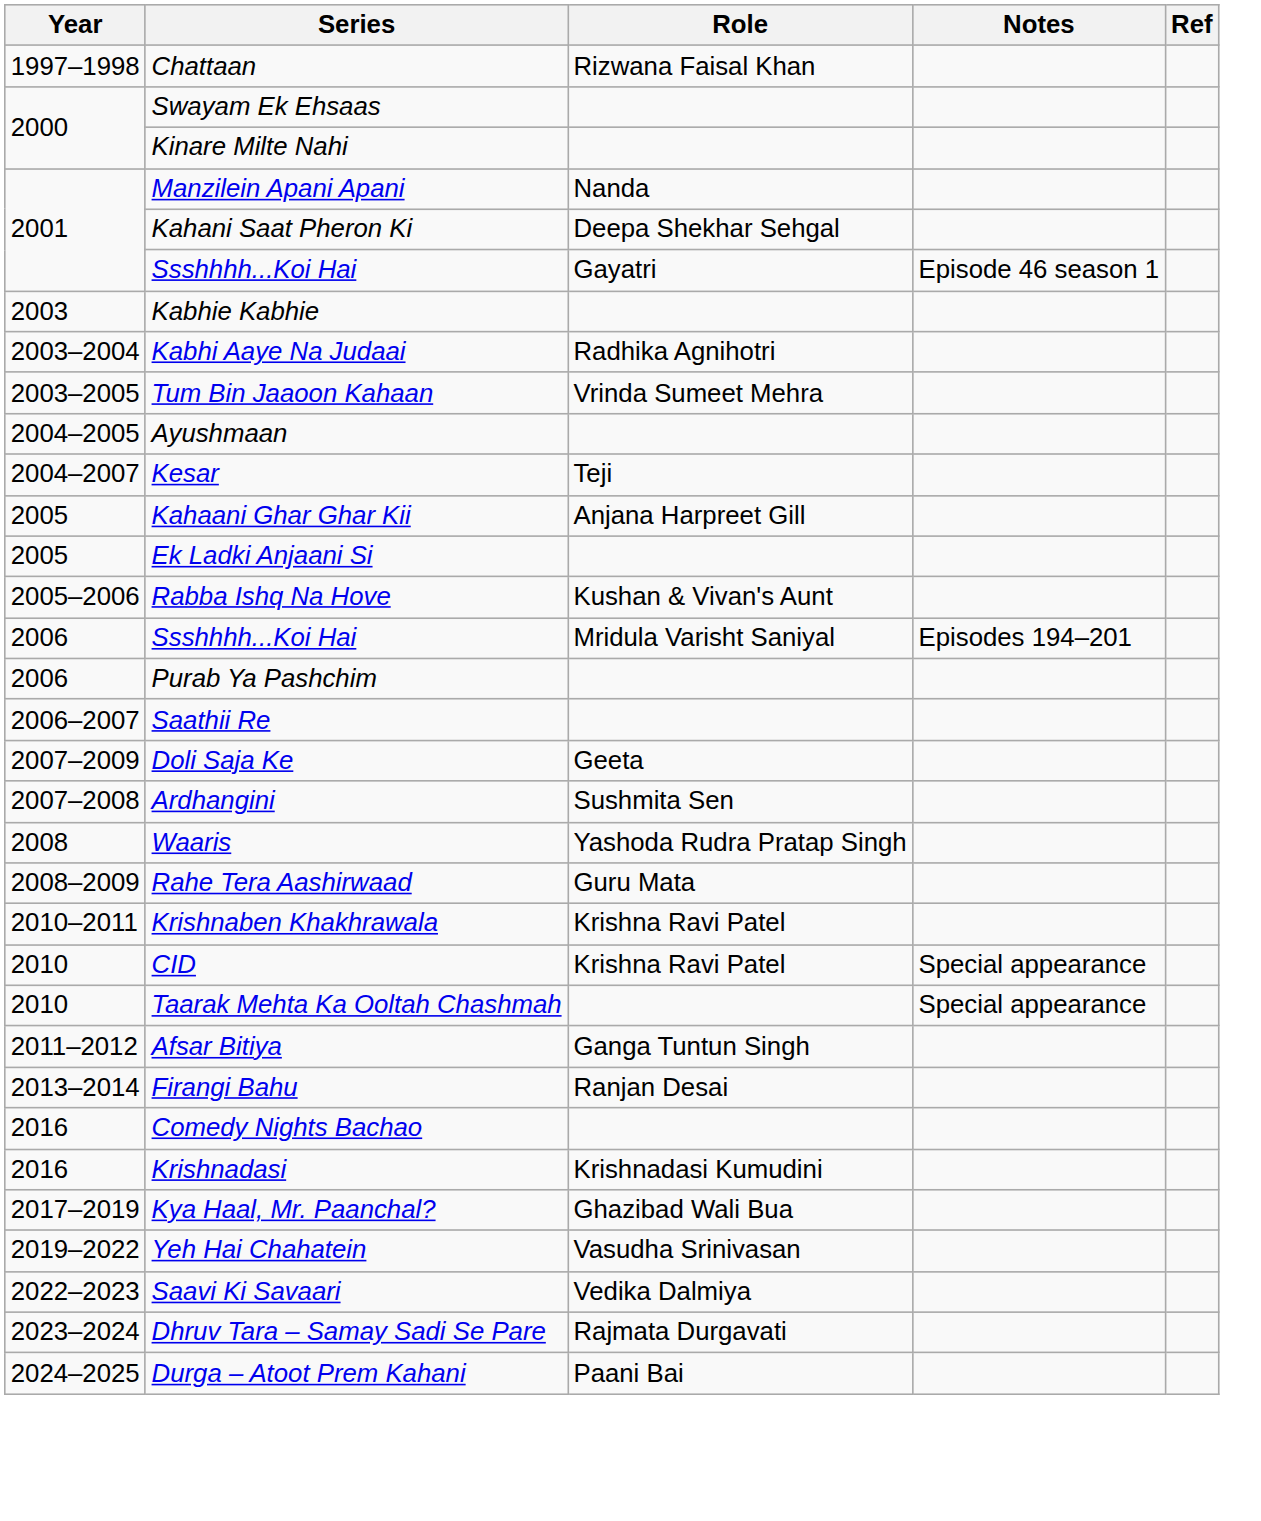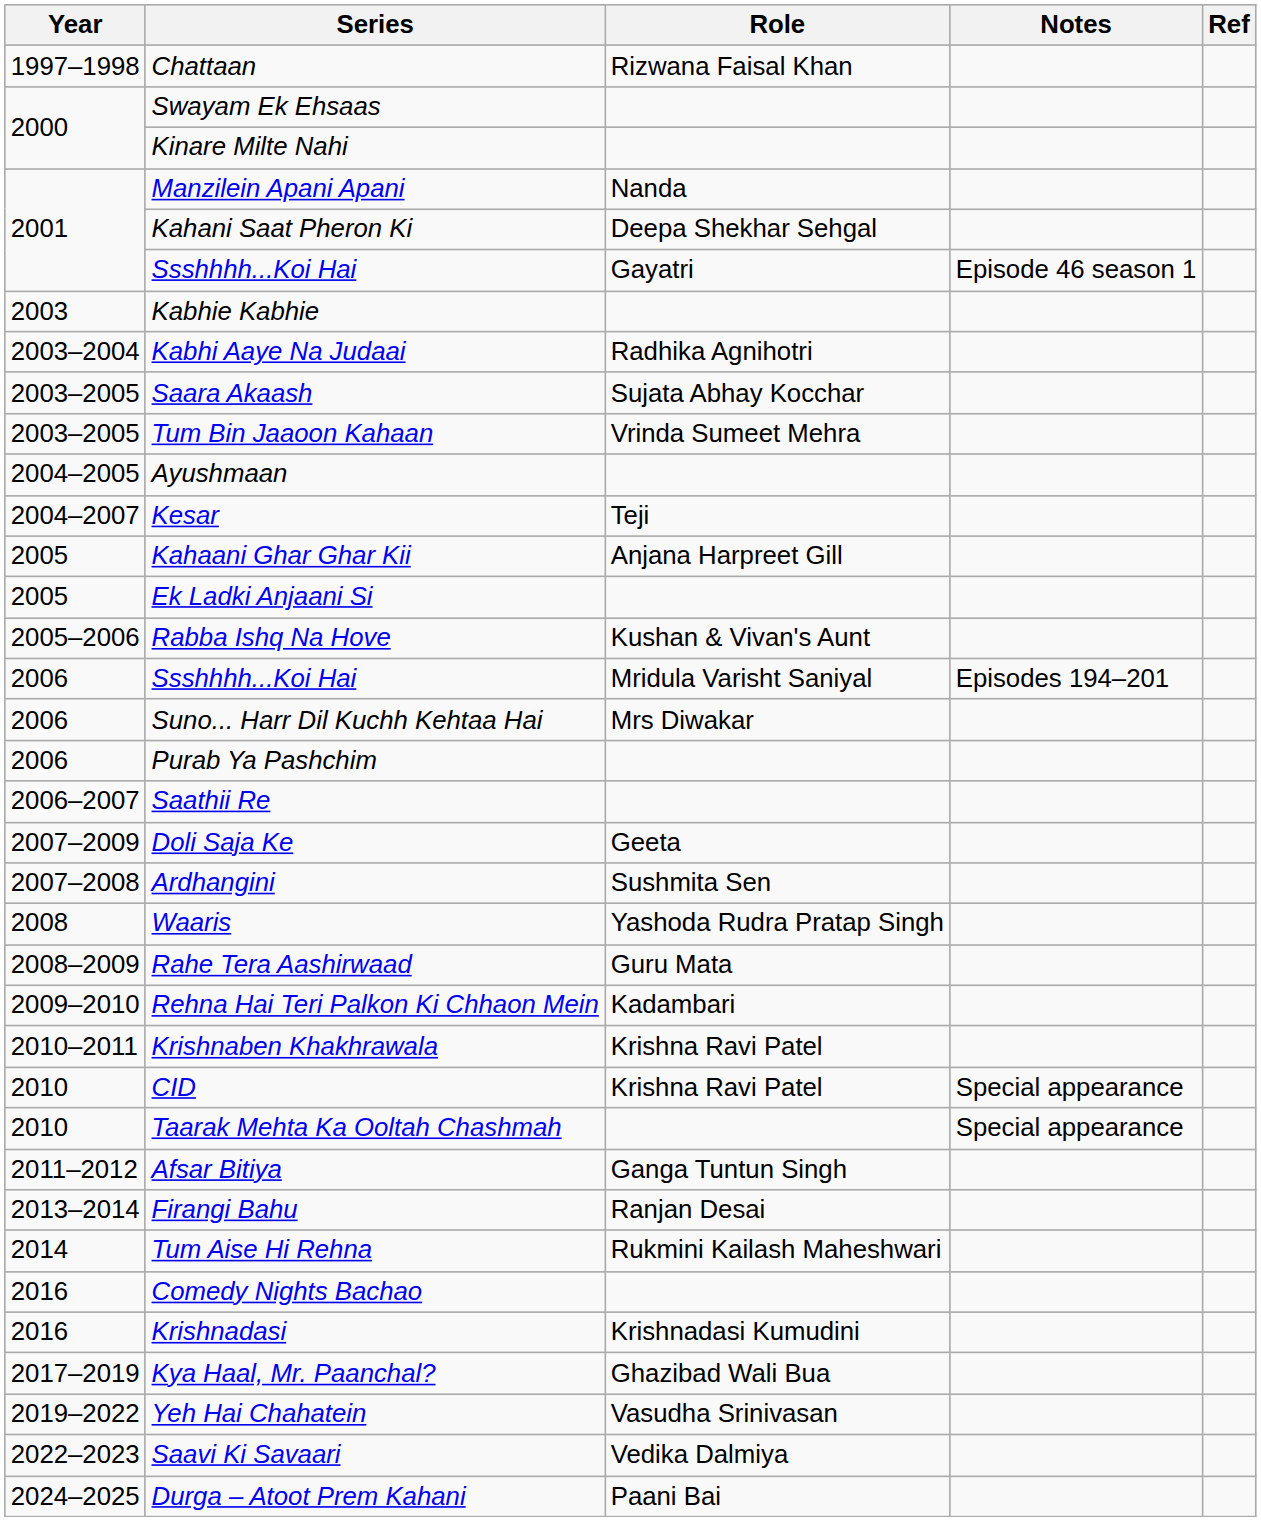+ row: 2003–2005 | Saara Akaash | Sujata Abhay Kocchar
+ row: 2006 | Suno... Harr Dil Kuchh Kehtaa Hai | Mrs Diwakar
+ row: 2009–2010 | Rehna Hai Teri Palkon Ki Chhaon Mein | Kadambari
+ row: 2014 | Tum Aise Hi Rehna | Rukmini Kailash Maheshwari
- row: 2023–2024 | Dhruv Tara – Samay Sadi Se Pare | Rajmata Durgavati
